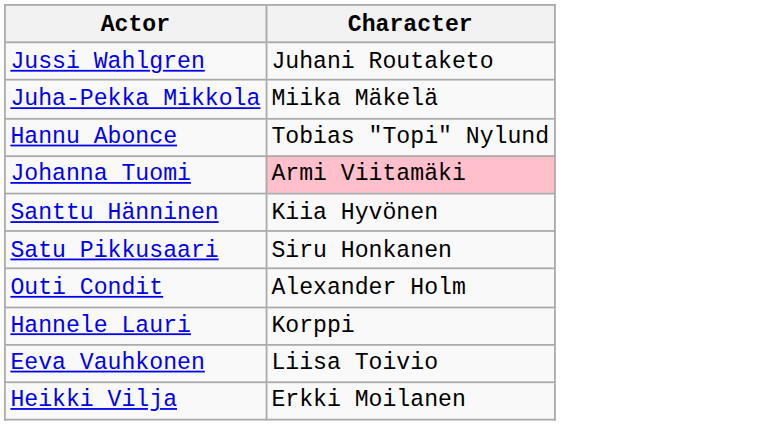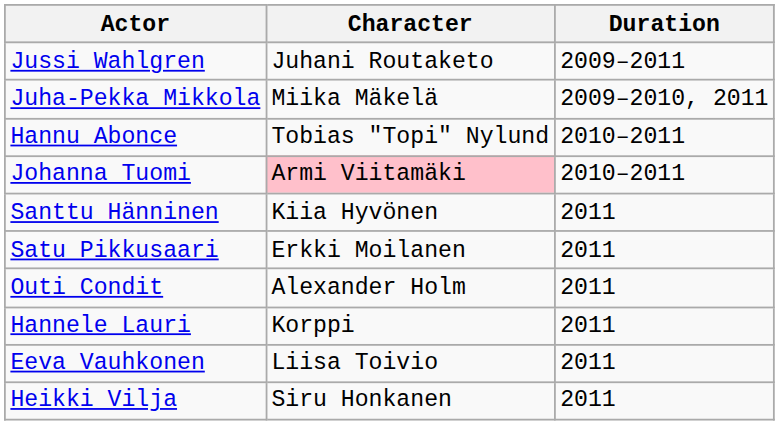+ column: Duration | 2009–2011 | 2009–2010, 2011 | 2010–2011 | 2010–2011 | 2011 | 2011 | 2011 | 2011 | 2011 | 2011
Satu Pikkusaari | Character: Siru Honkanen -> Erkki Moilanen
Heikki Vilja | Character: Erkki Moilanen -> Siru Honkanen
